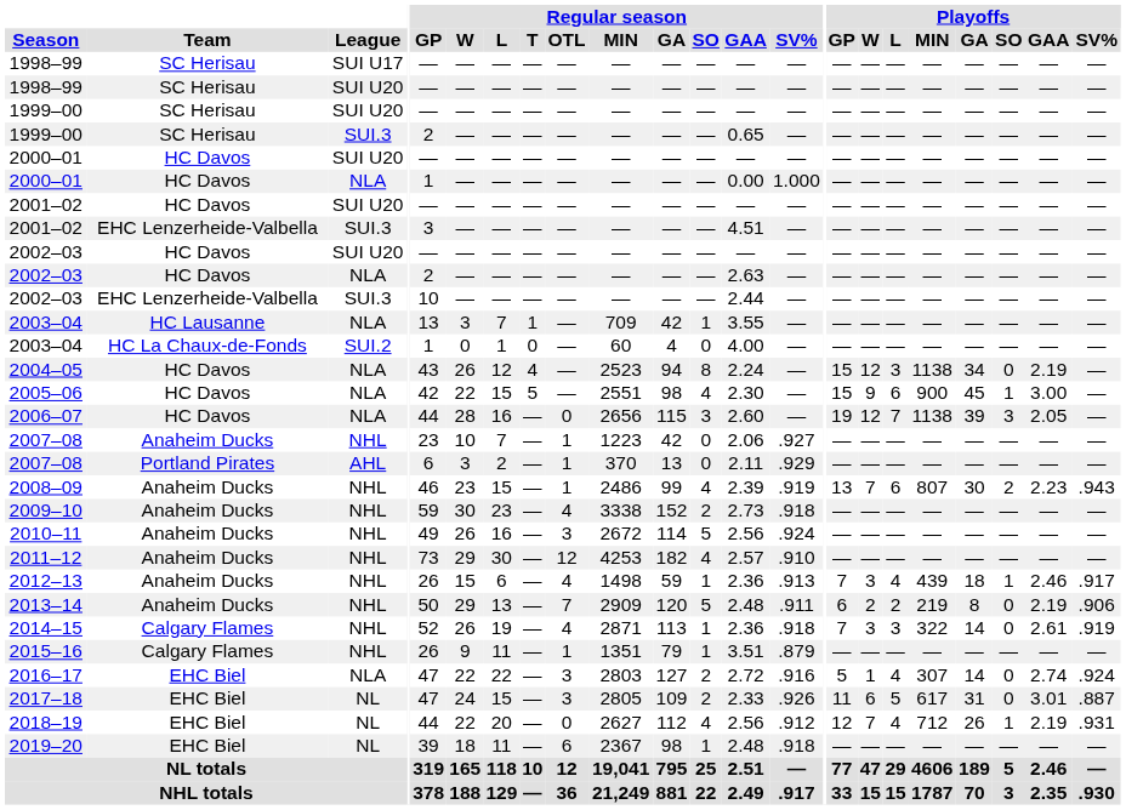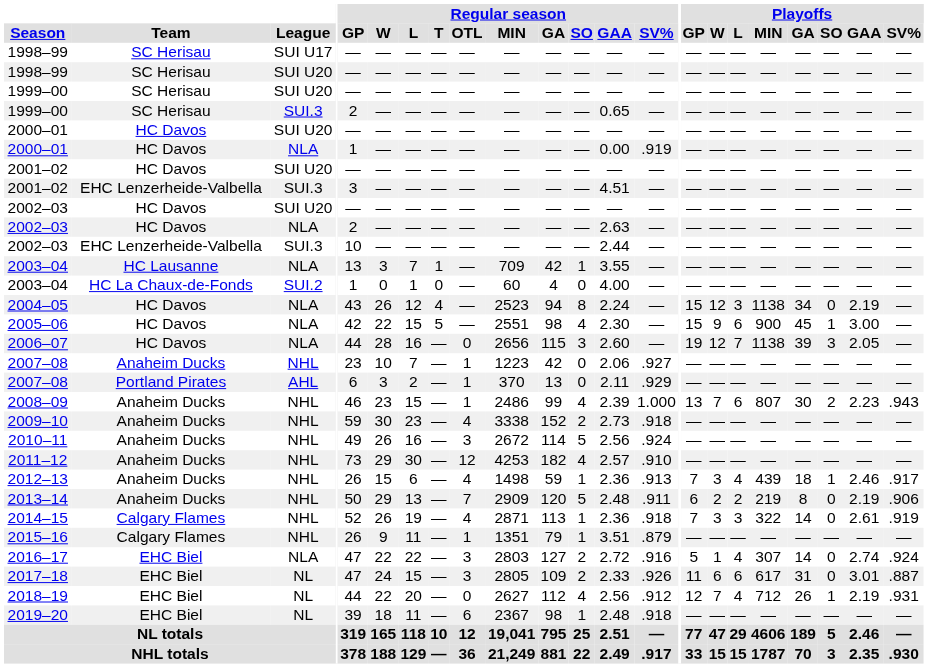2000–01 / NLA | Regular season / SV%: 1.000 -> .919
2008–09 | Regular season / SV%: .919 -> 1.000
2017–18 | Playoffs / L: 5 -> 6
